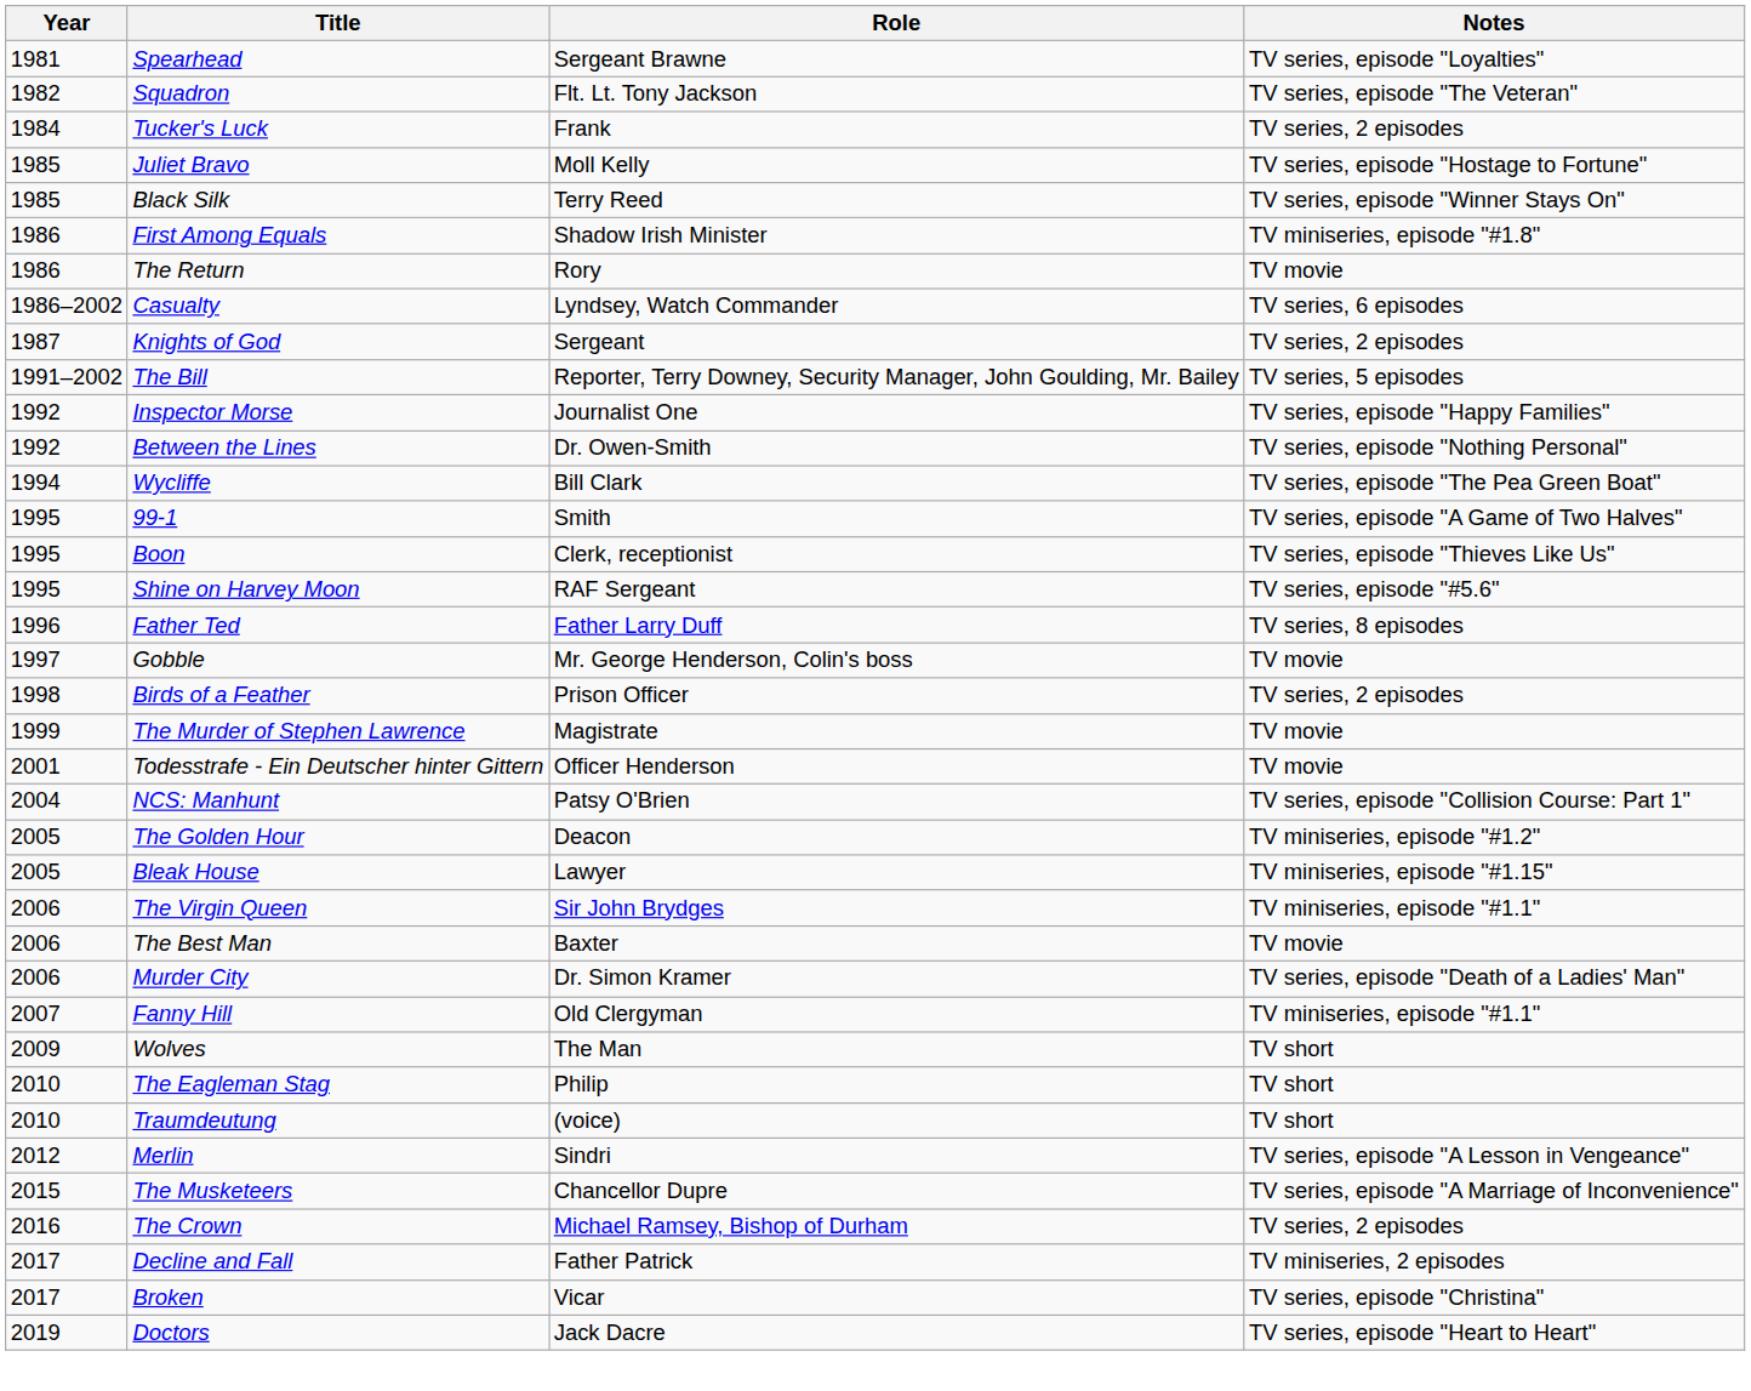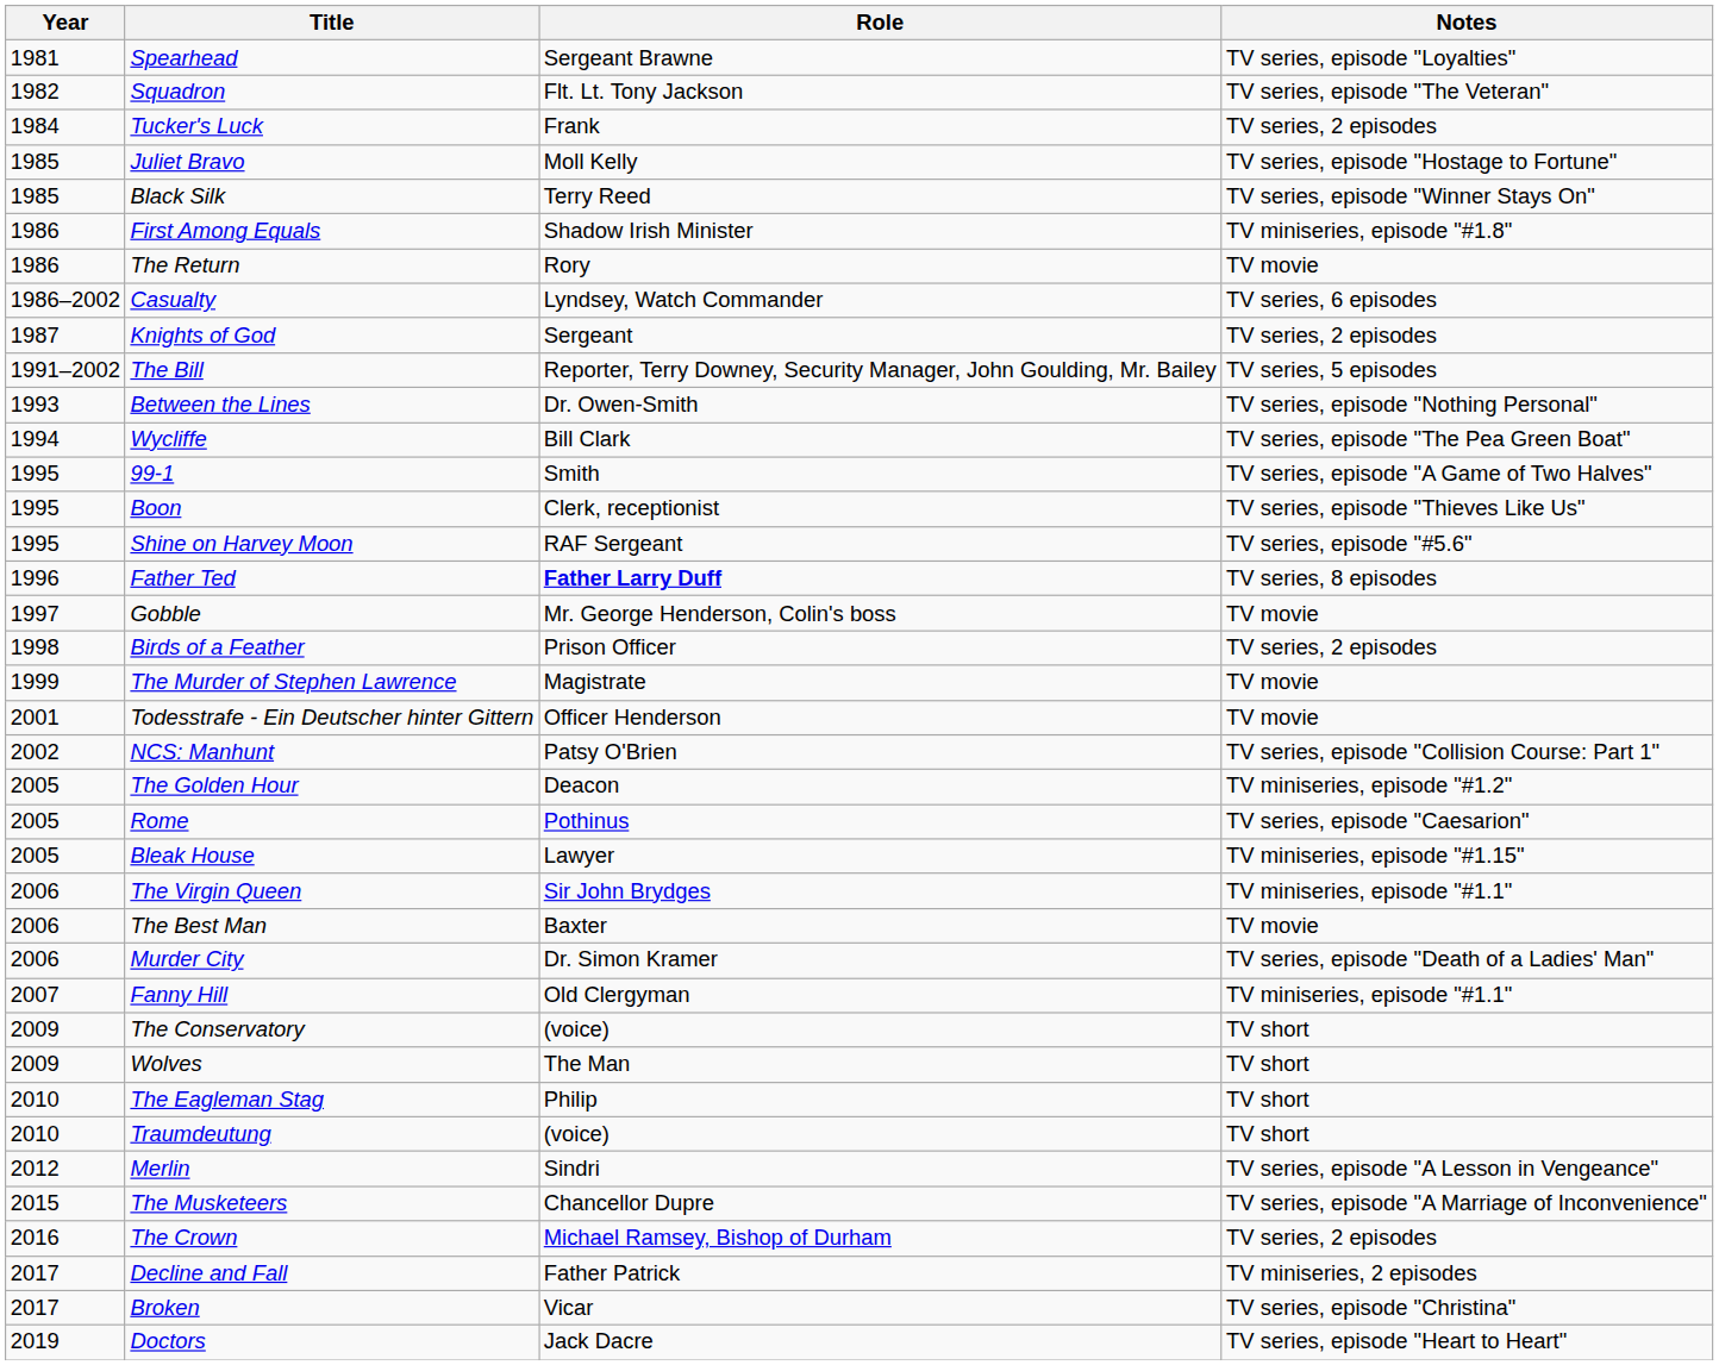- row: 1992 | Inspector Morse | Journalist One | TV series, episode "Happy Families"
Between the Lines | Year: 1992 -> 1993
Father Ted | Role: normal -> bold
NCS: Manhunt | Year: 2004 -> 2002
+ row: 2005 | Rome | Pothinus | TV series, episode "Caesarion"
+ row: 2009 | The Conservatory | (voice) | TV short
